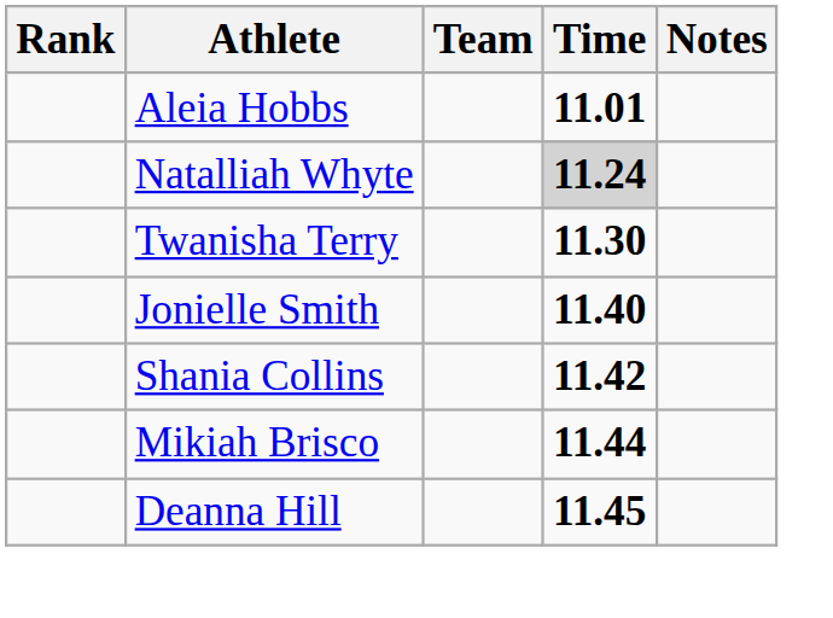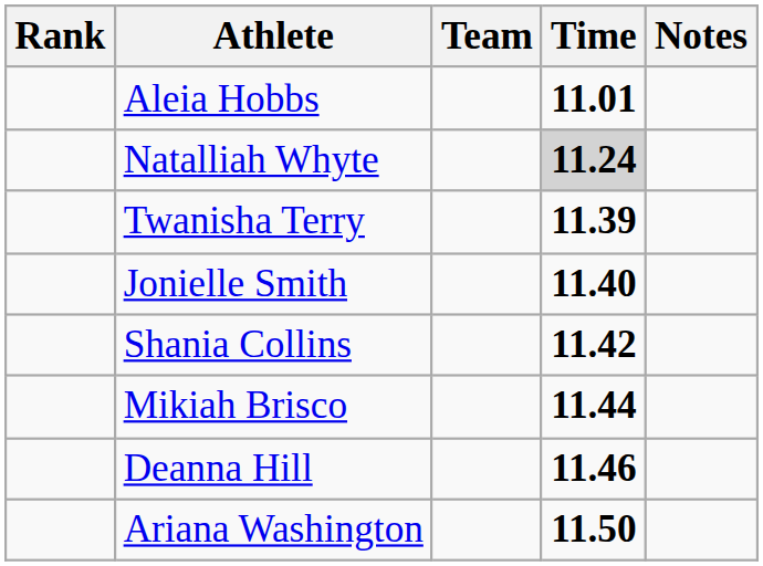Twanisha Terry | Time: 11.30 -> 11.39
Deanna Hill | Time: 11.45 -> 11.46
+ row: Ariana Washington | 11.50
